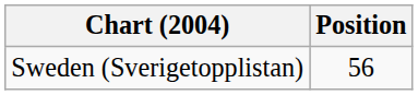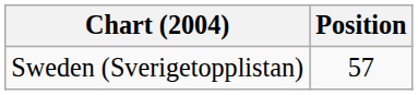Sweden (Sverigetopplistan) | Position: 56 -> 57
